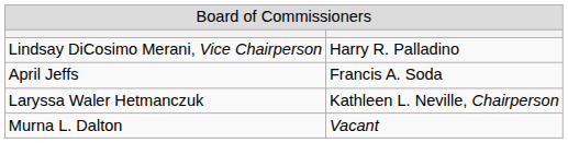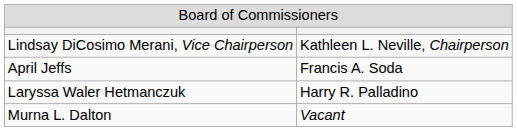Lindsay DiCosimo Merani, Vice Chairperson | column 2: Harry R. Palladino -> Kathleen L. Neville, Chairperson
Laryssa Waler Hetmanczuk | column 2: Kathleen L. Neville, Chairperson -> Harry R. Palladino
